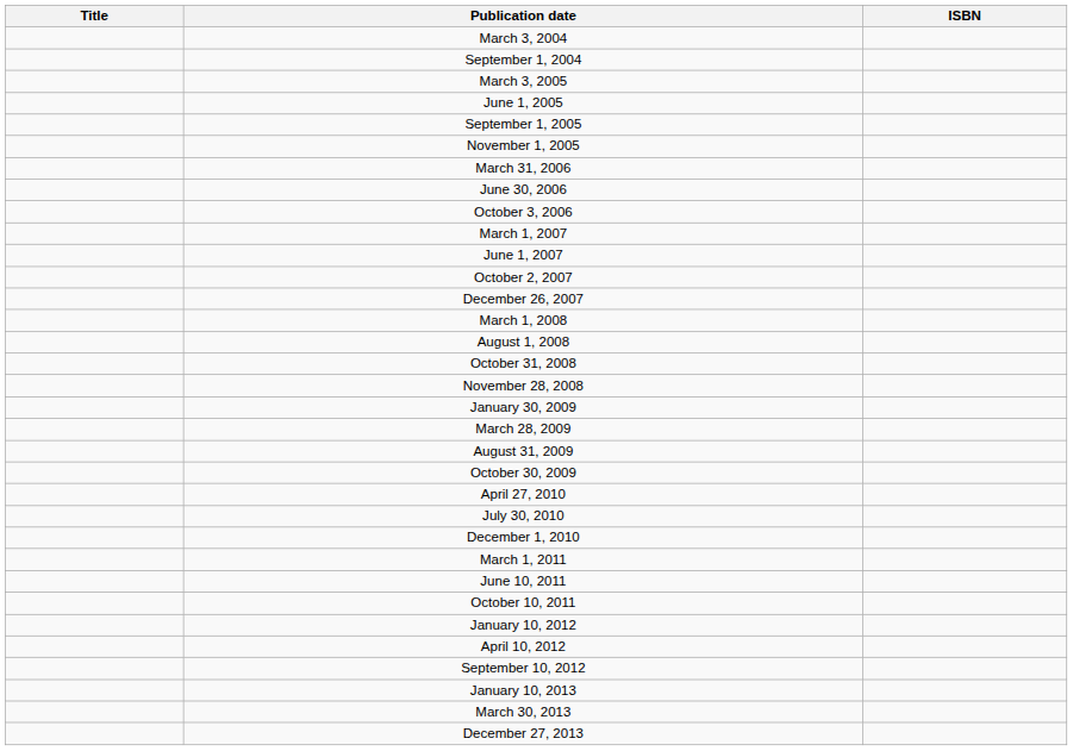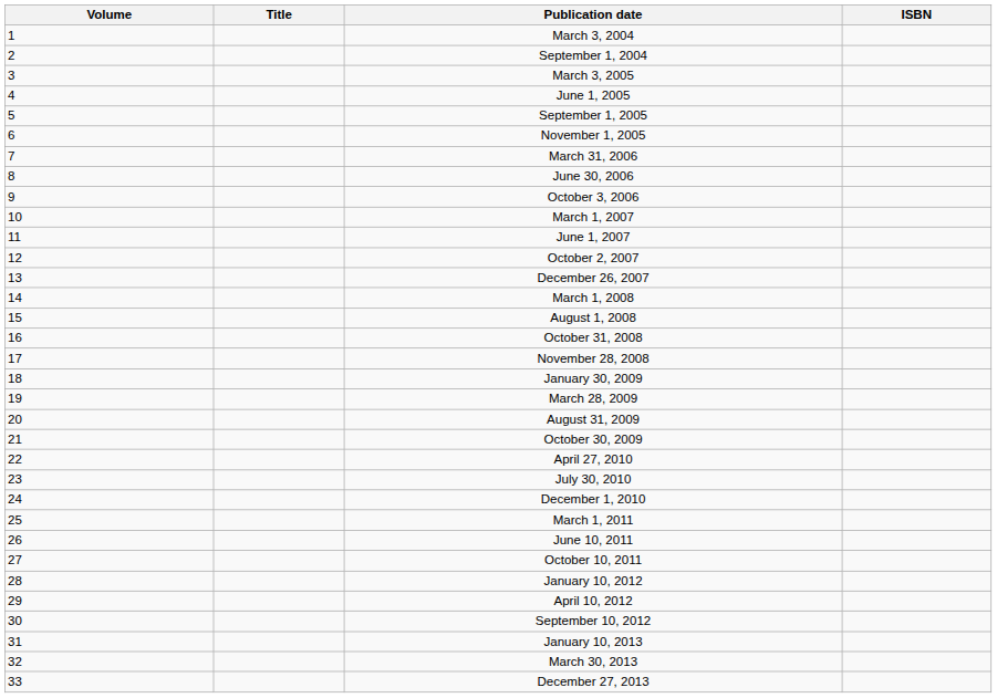+ column: Volume | 1 | 2 | 3 | 4 | 5 | 6 | 7 | 8 | 9 | 10 | 11 | 12 | 13 | 14 | 15 | 16 | 17 | 18 | 19 | 20 | 21 | 22 | 23 | 24 | 25 | 26 | 27 | 28 | 29 | 30 | 31 | 32 | 33
